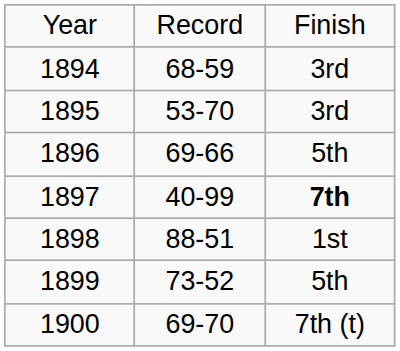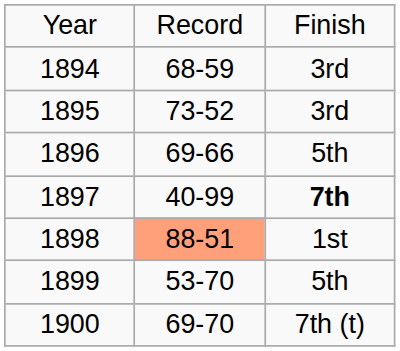1895 | column 2: 53-70 -> 73-52
1898 | column 2: no background -> lightsalmon background
1899 | column 2: 73-52 -> 53-70
